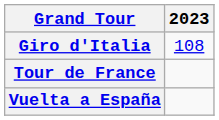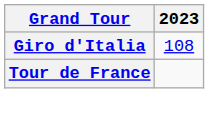- row: Vuelta a España
